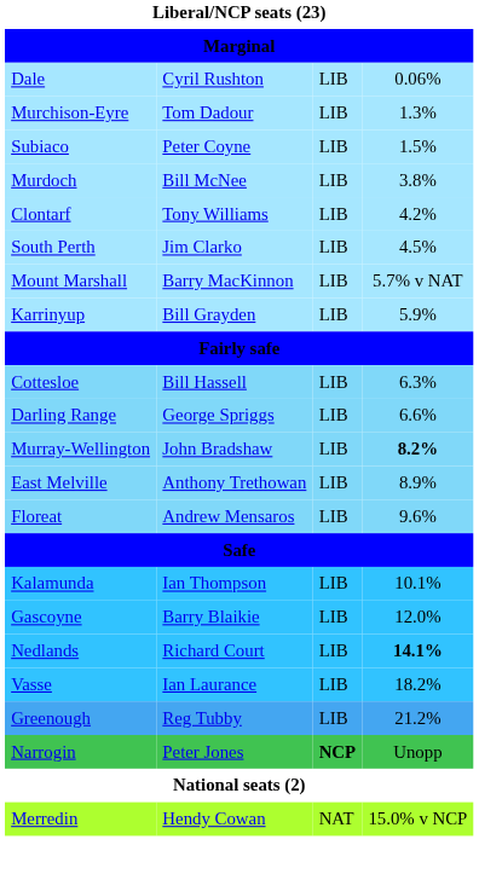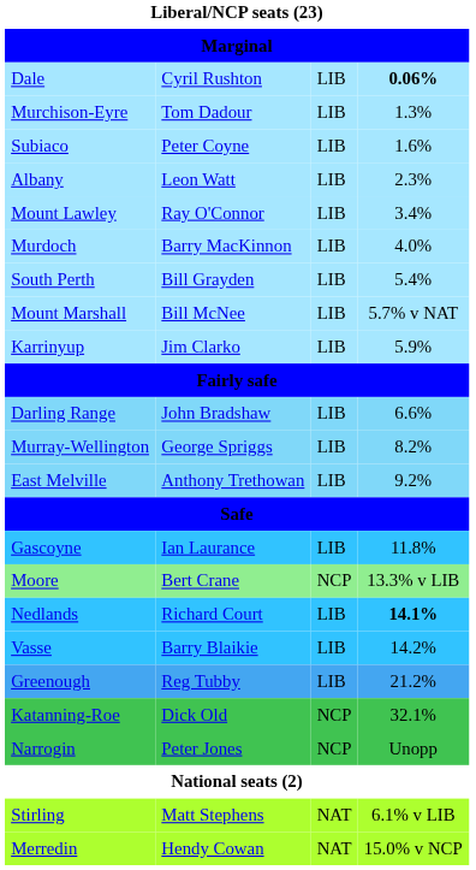Dale | column 4: normal -> bold
Subiaco | column 4: 1.5% -> 1.6%
+ row: Albany | Leon Watt | LIB | 2.3%
+ row: Mount Lawley | Ray O'Connor | LIB | 3.4%
Murdoch | column 2: Bill McNee -> Barry MacKinnon
Murdoch | column 4: 3.8% -> 4.0%
- row: Clontarf | Tony Williams | LIB | 4.2%
South Perth | column 2: Jim Clarko -> Bill Grayden
South Perth | column 4: 4.5% -> 5.4%
Mount Marshall | column 2: Barry MacKinnon -> Bill McNee
Karrinyup | column 2: Bill Grayden -> Jim Clarko
- row: Cottesloe | Bill Hassell | LIB | 6.3%
Darling Range | column 2: George Spriggs -> John Bradshaw
Murray-Wellington | column 2: John Bradshaw -> George Spriggs
Murray-Wellington | column 4: bold -> normal
East Melville | column 4: 8.9% -> 9.2%
- row: Floreat | Andrew Mensaros | LIB | 9.6%
- row: Kalamunda | Ian Thompson | LIB | 10.1%
Gascoyne | column 2: Barry Blaikie -> Ian Laurance
Gascoyne | column 4: 12.0% -> 11.8%
+ row: Moore | Bert Crane | NCP | 13.3% v LIB
Vasse | column 2: Ian Laurance -> Barry Blaikie
Vasse | column 4: 18.2% -> 14.2%
+ row: Katanning-Roe | Dick Old | NCP | 32.1%
Narrogin | column 3: bold -> normal
+ row: Stirling | Matt Stephens | NAT | 6.1% v LIB
